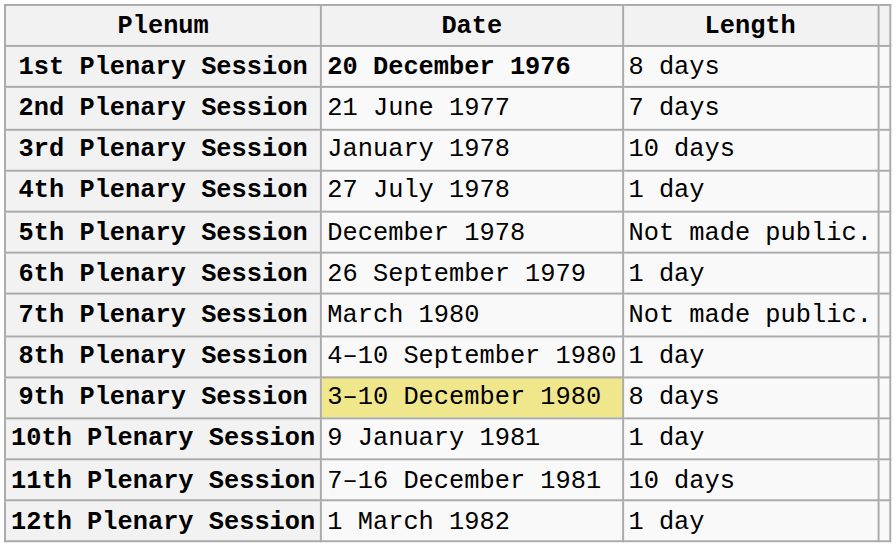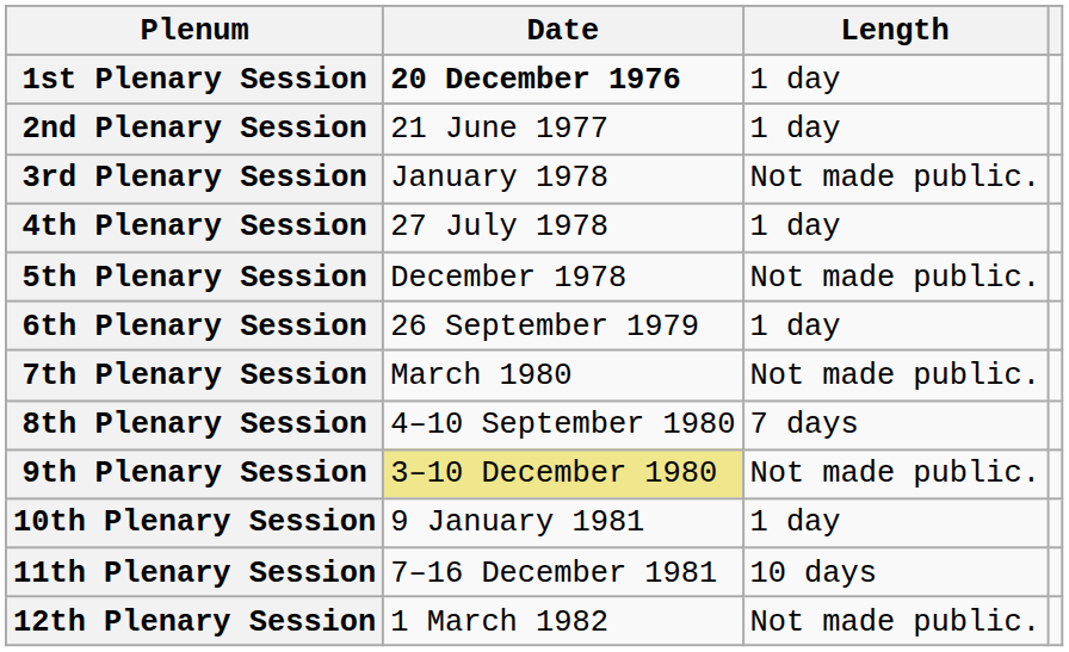1st Plenary Session | Length: 8 days -> 1 day
2nd Plenary Session | Length: 7 days -> 1 day
3rd Plenary Session | Length: 10 days -> Not made public.
8th Plenary Session | Length: 1 day -> 7 days
9th Plenary Session | Length: 8 days -> Not made public.
12th Plenary Session | Length: 1 day -> Not made public.
